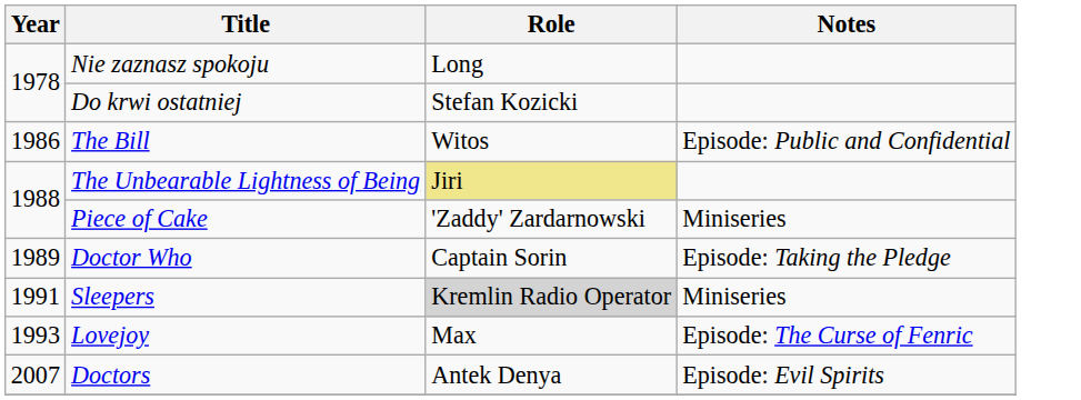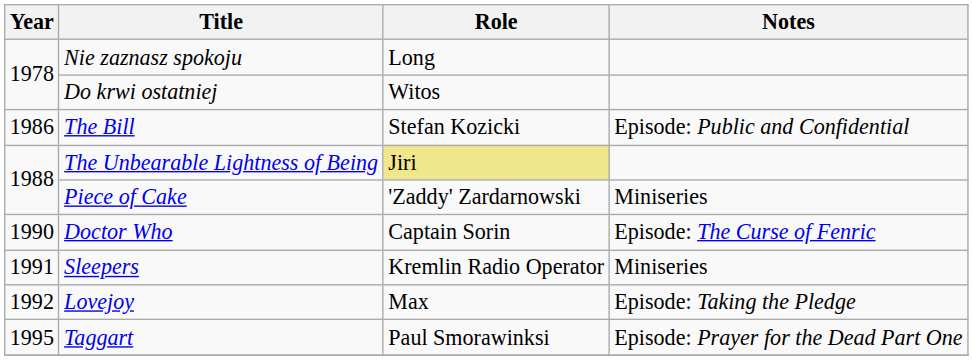Do krwi ostatniej | Role: Stefan Kozicki -> Witos
The Bill | Role: Witos -> Stefan Kozicki
Doctor Who | Year: 1989 -> 1990
Doctor Who | Notes: Episode: Taking the Pledge -> Episode: The Curse of Fenric
Sleepers | Role: lightgrey background -> no background
Lovejoy | Year: 1993 -> 1992
Lovejoy | Notes: Episode: The Curse of Fenric -> Episode: Taking the Pledge
+ row: 1995 | Taggart | Paul Smorawinksi | Episode: Prayer for the Dead Part One
- row: 2007 | Doctors | Antek Denya | Episode: Evil Spirits
